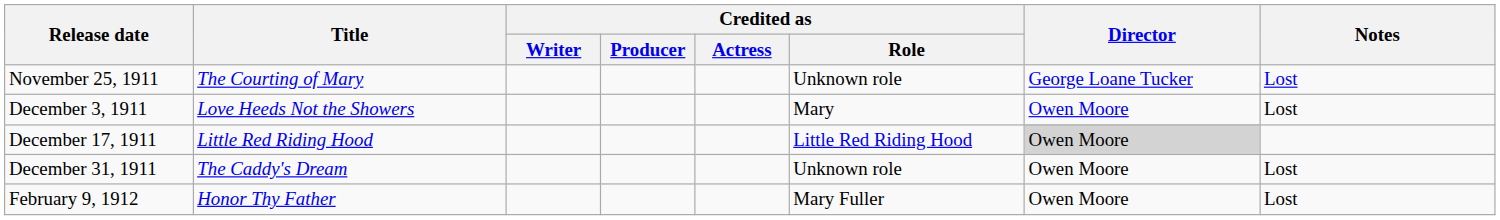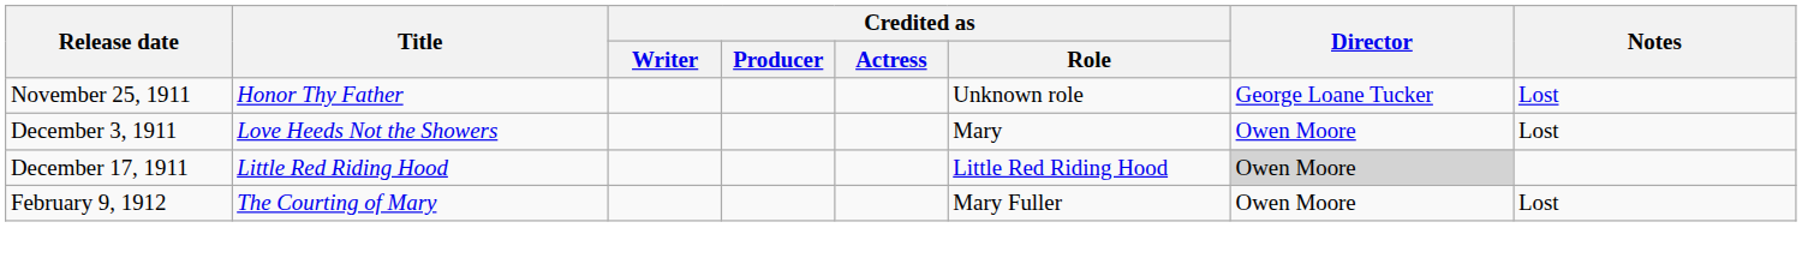November 25, 1911 | Title: The Courting of Mary -> Honor Thy Father
- row: December 31, 1911 | The Caddy's Dream | Unknown role | Owen Moore | Lost
February 9, 1912 | Title: Honor Thy Father -> The Courting of Mary
